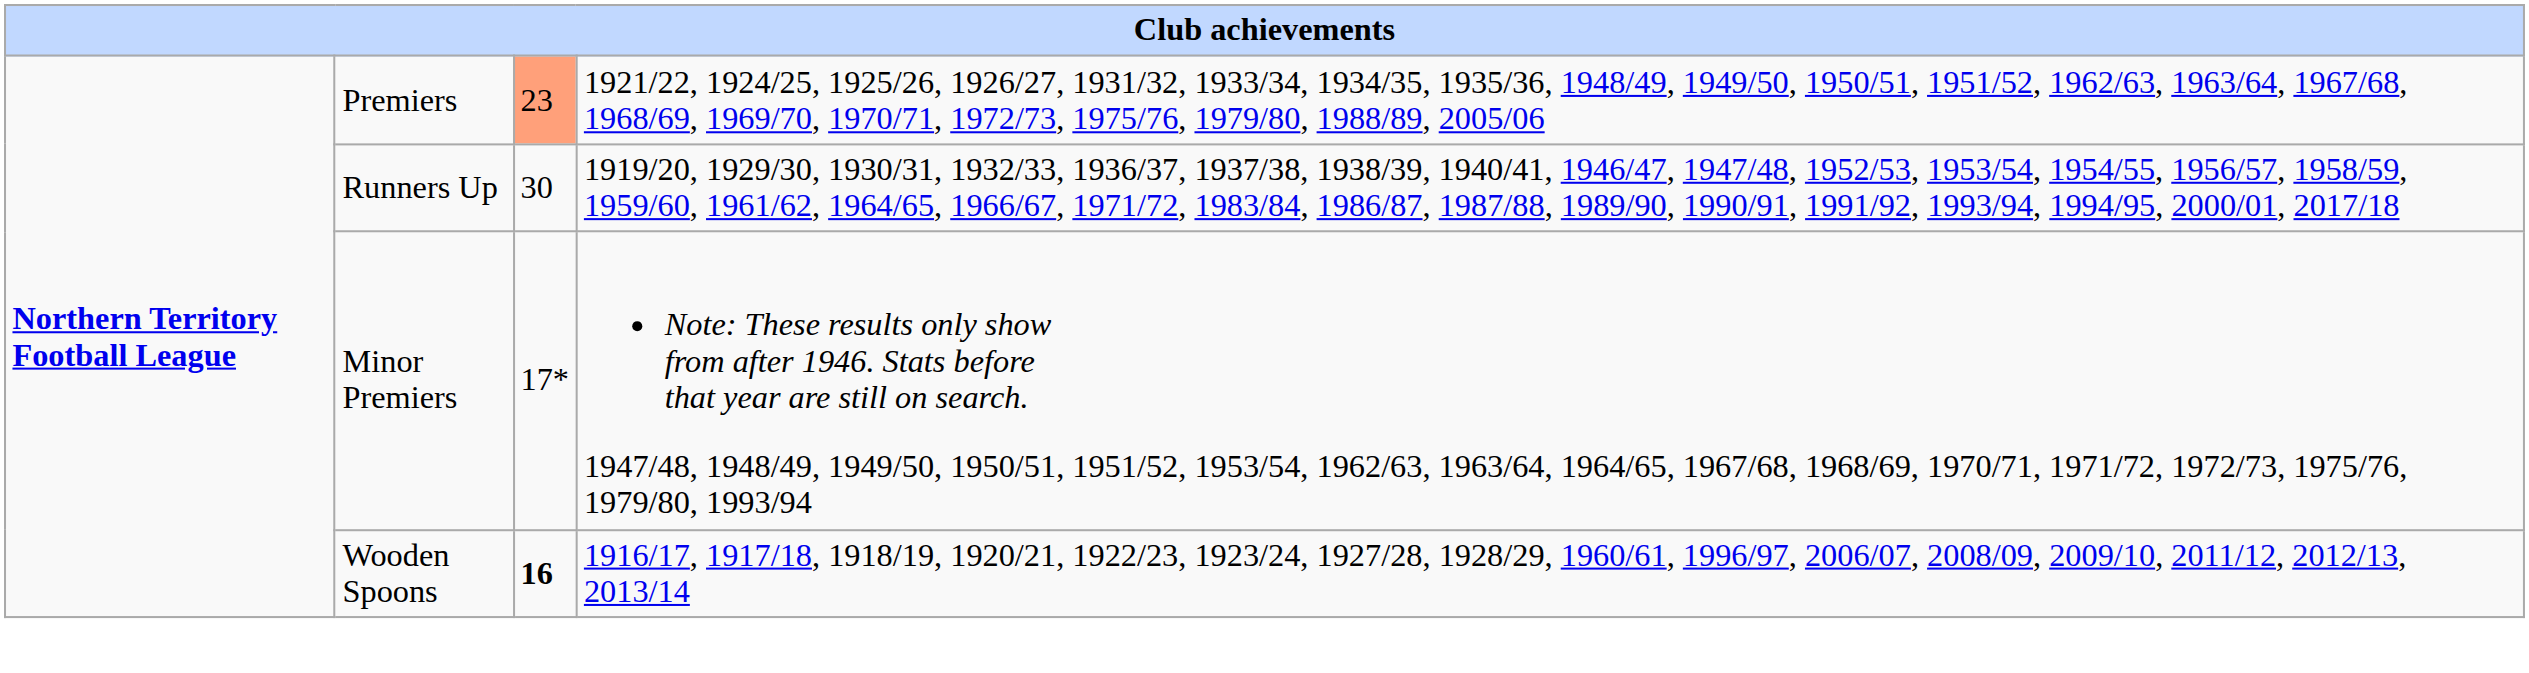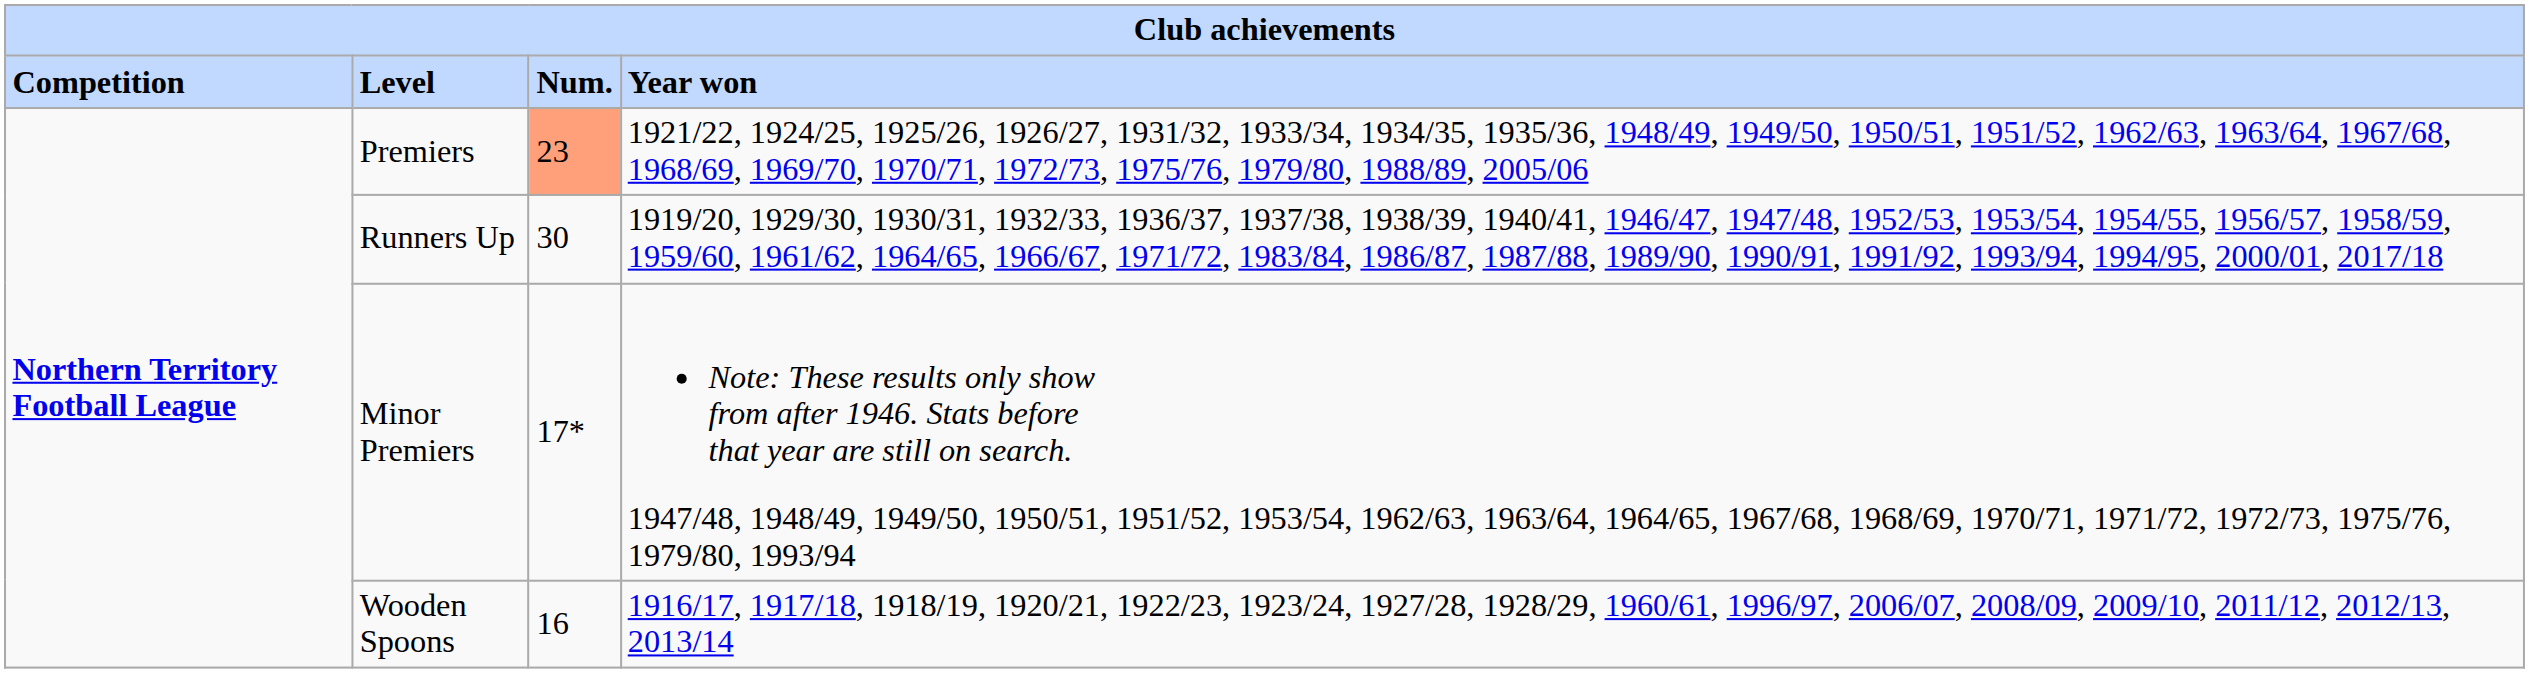+ row: Competition | Level | Num. | Year won
Wooden Spoons | column 3: bold -> normal
